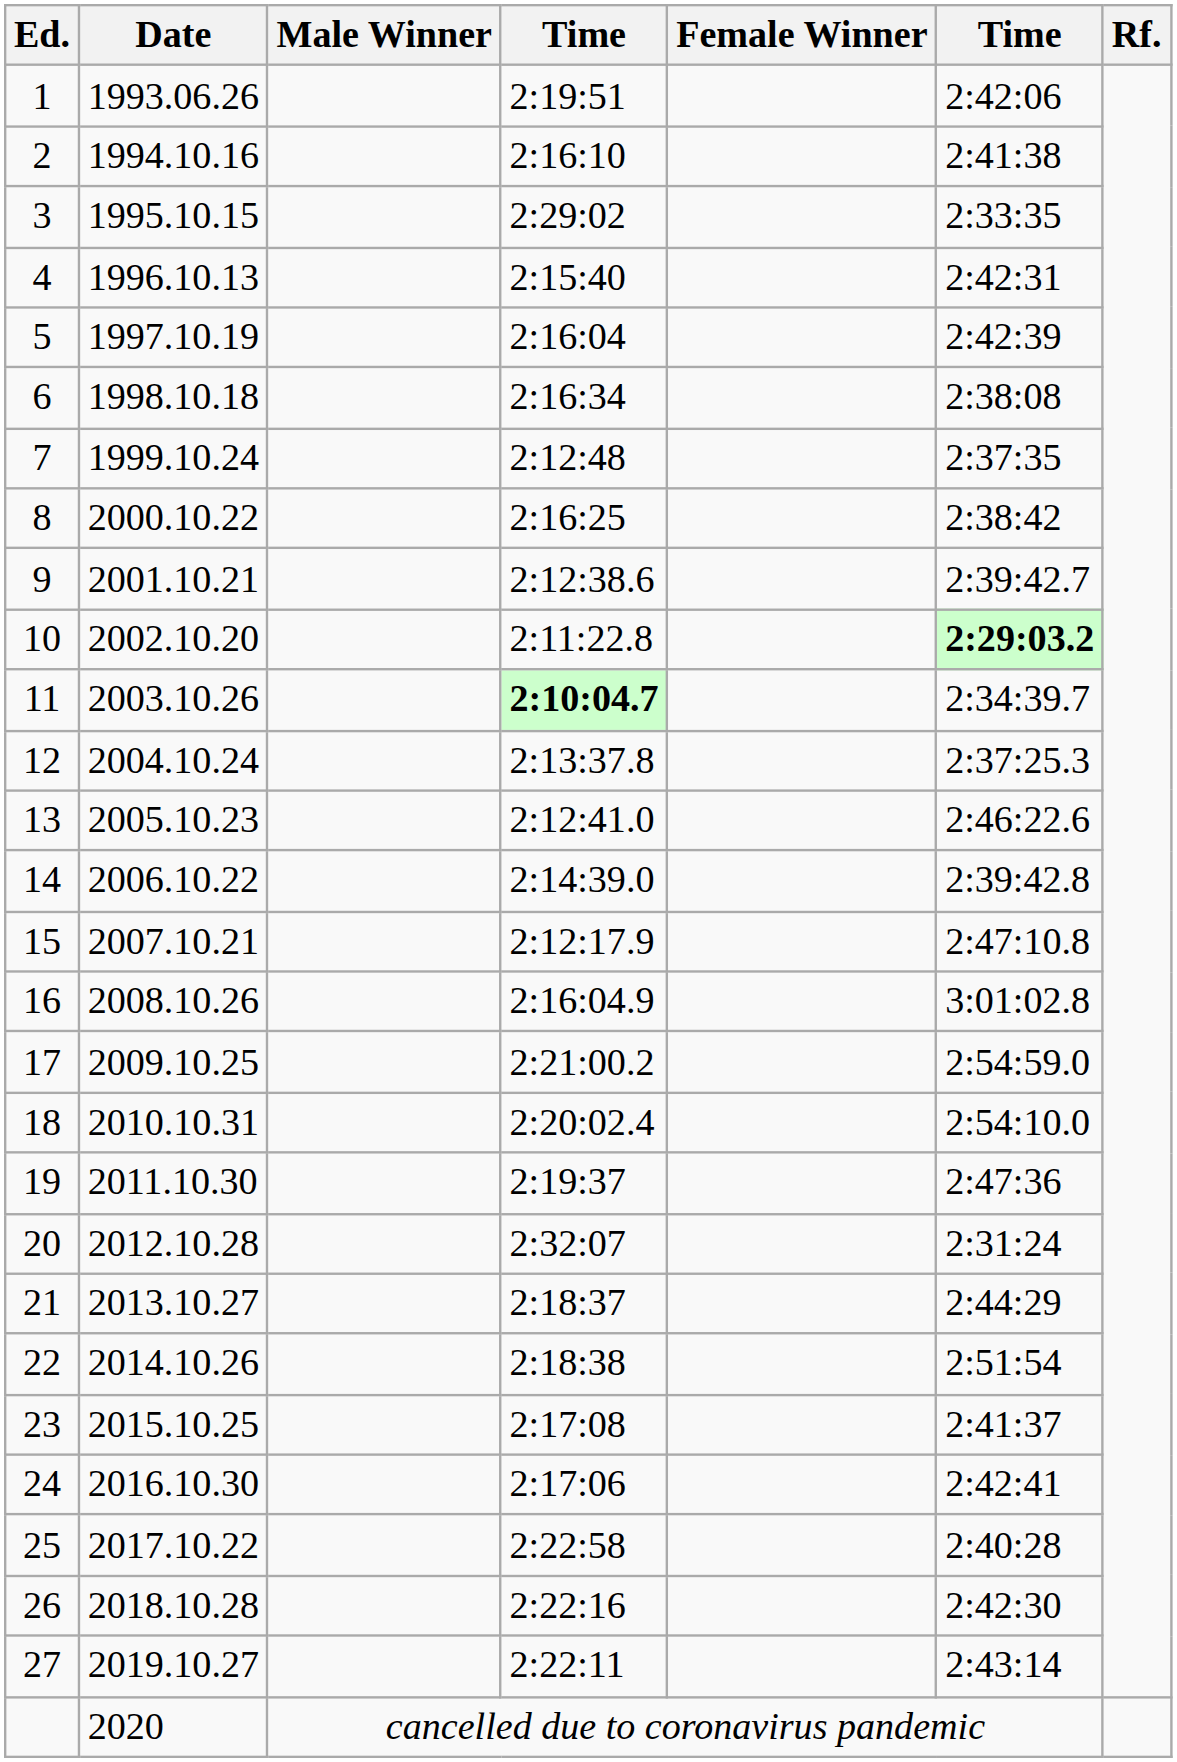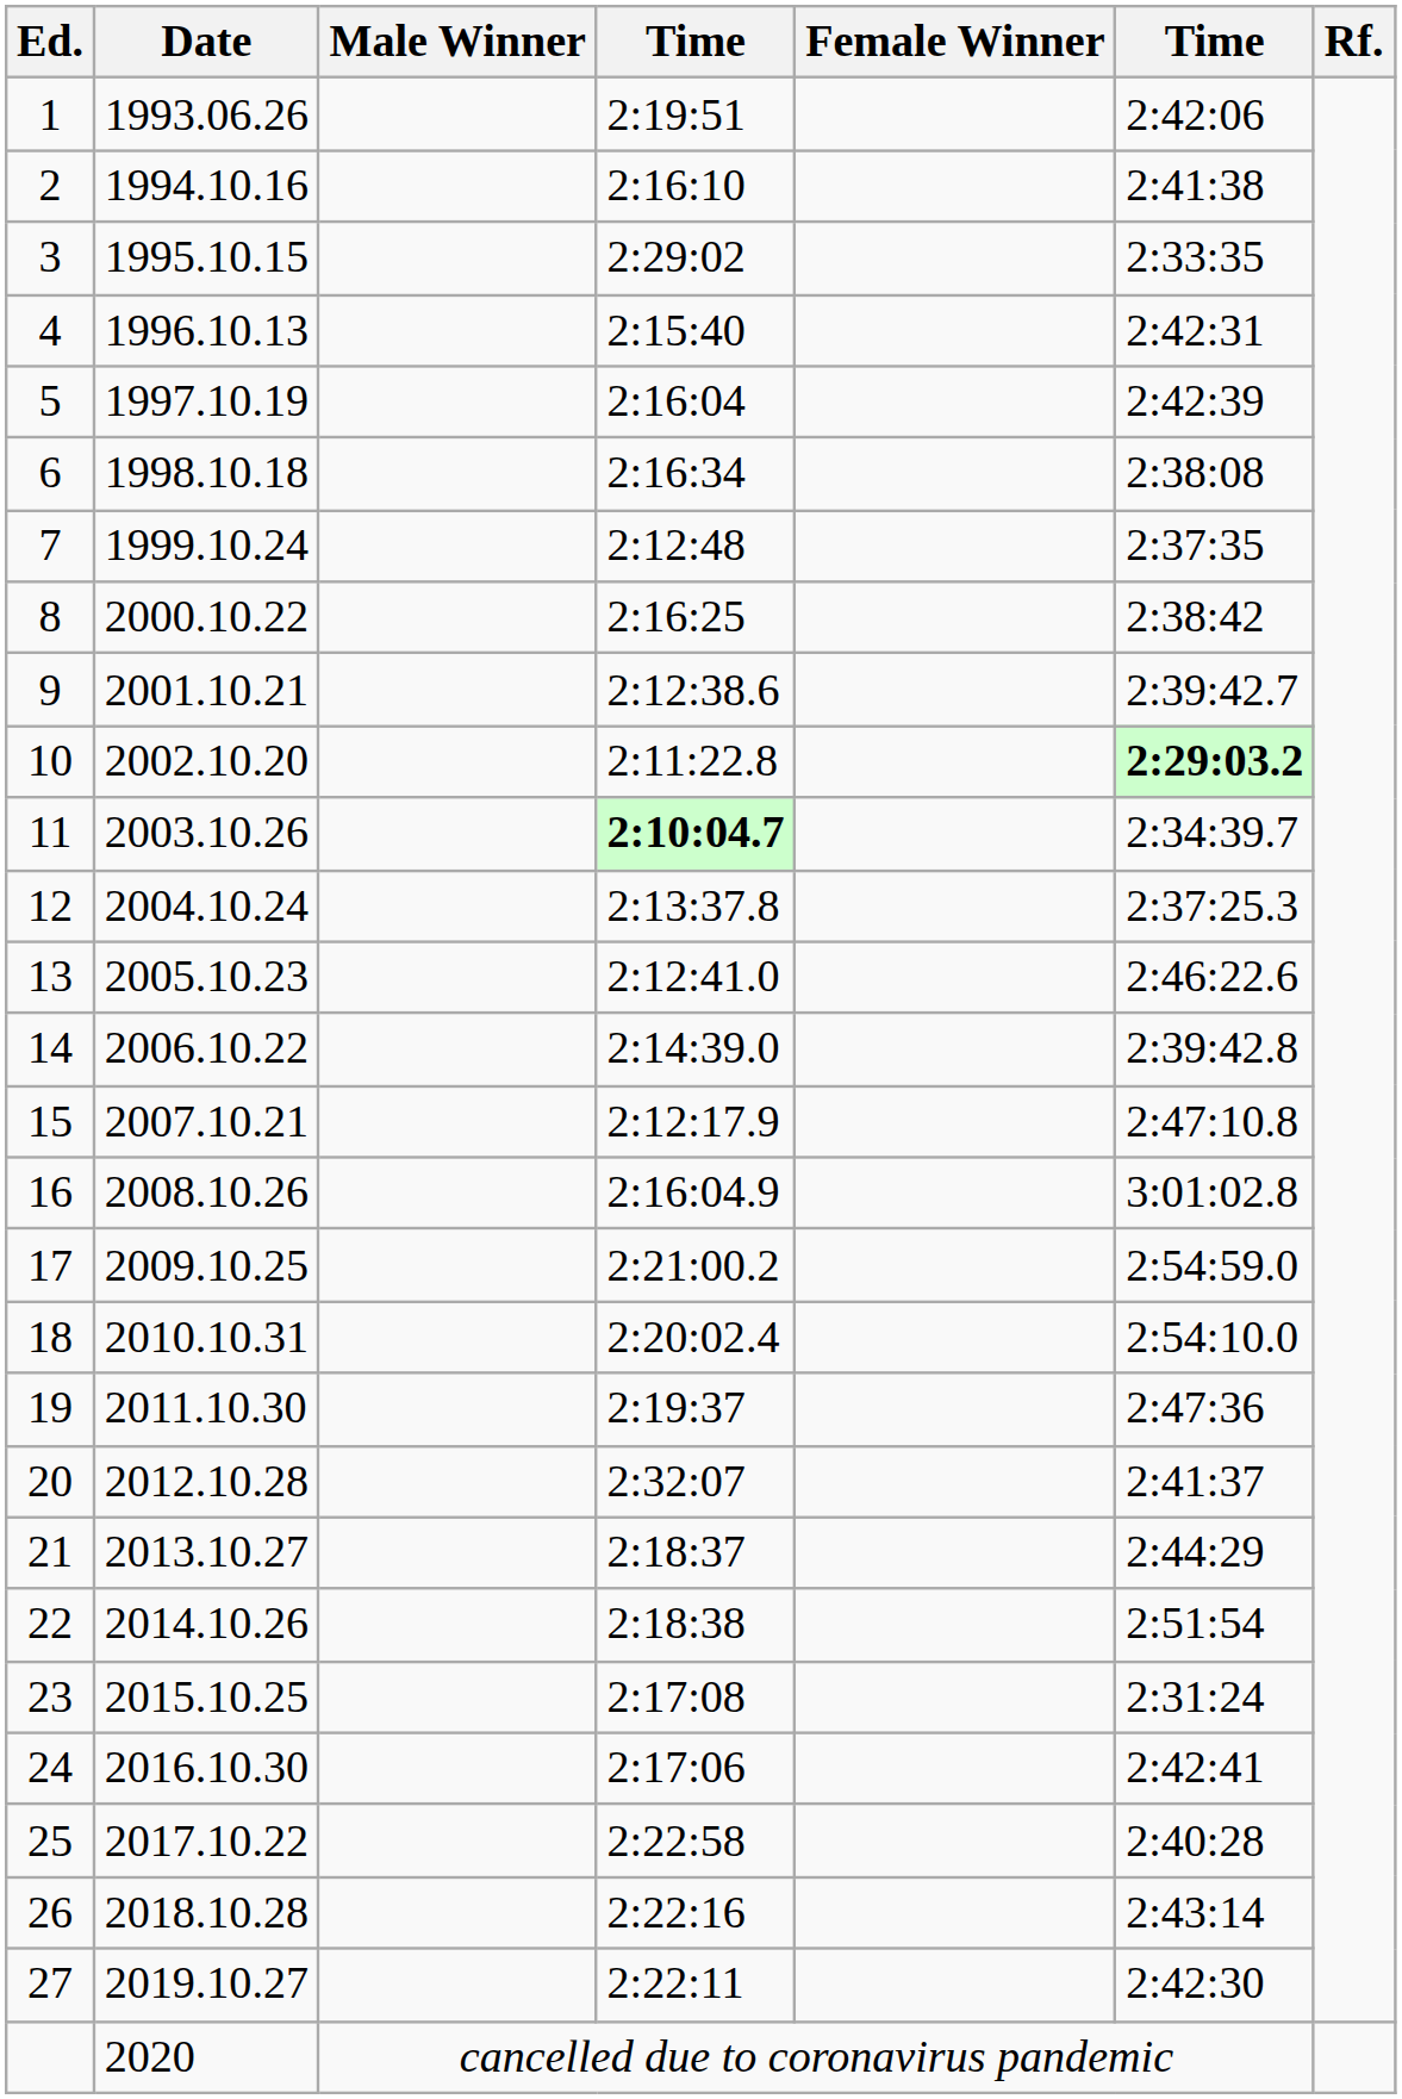20 | column 6: 2:31:24 -> 2:41:37
23 | column 6: 2:41:37 -> 2:31:24
26 | column 6: 2:42:30 -> 2:43:14
27 | column 6: 2:43:14 -> 2:42:30
